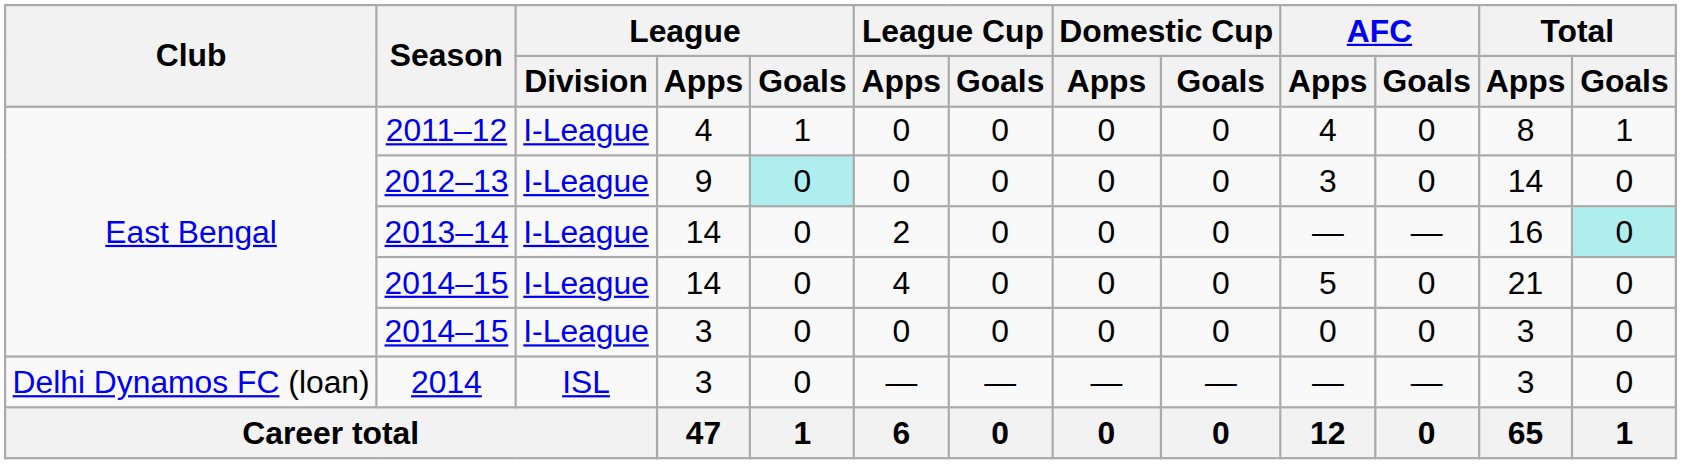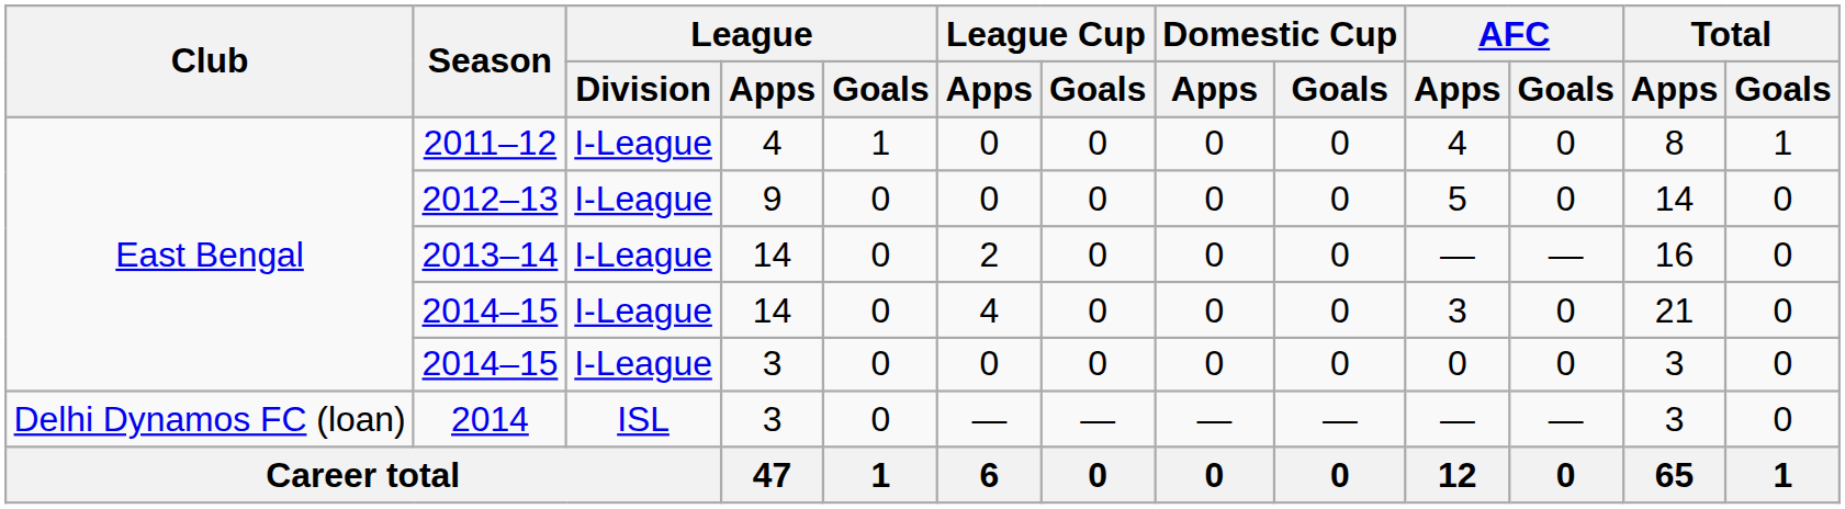2012–13 | League / Goals: paleturquoise background -> no background
2012–13 | AFC / Apps: 3 -> 5
2013–14 | Total / Goals: paleturquoise background -> no background
2014–15 / 14 | AFC / Apps: 5 -> 3
